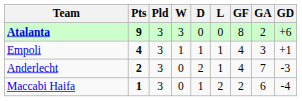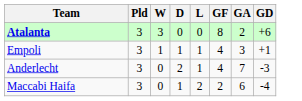- column: Pts | 9 | 4 | 2 | 1
